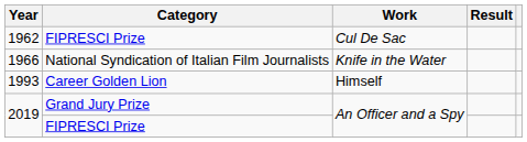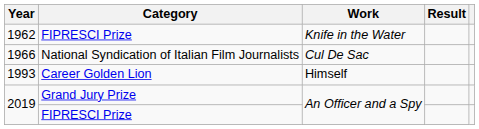1962 | Work: Cul De Sac -> Knife in the Water
1966 | Work: Knife in the Water -> Cul De Sac
